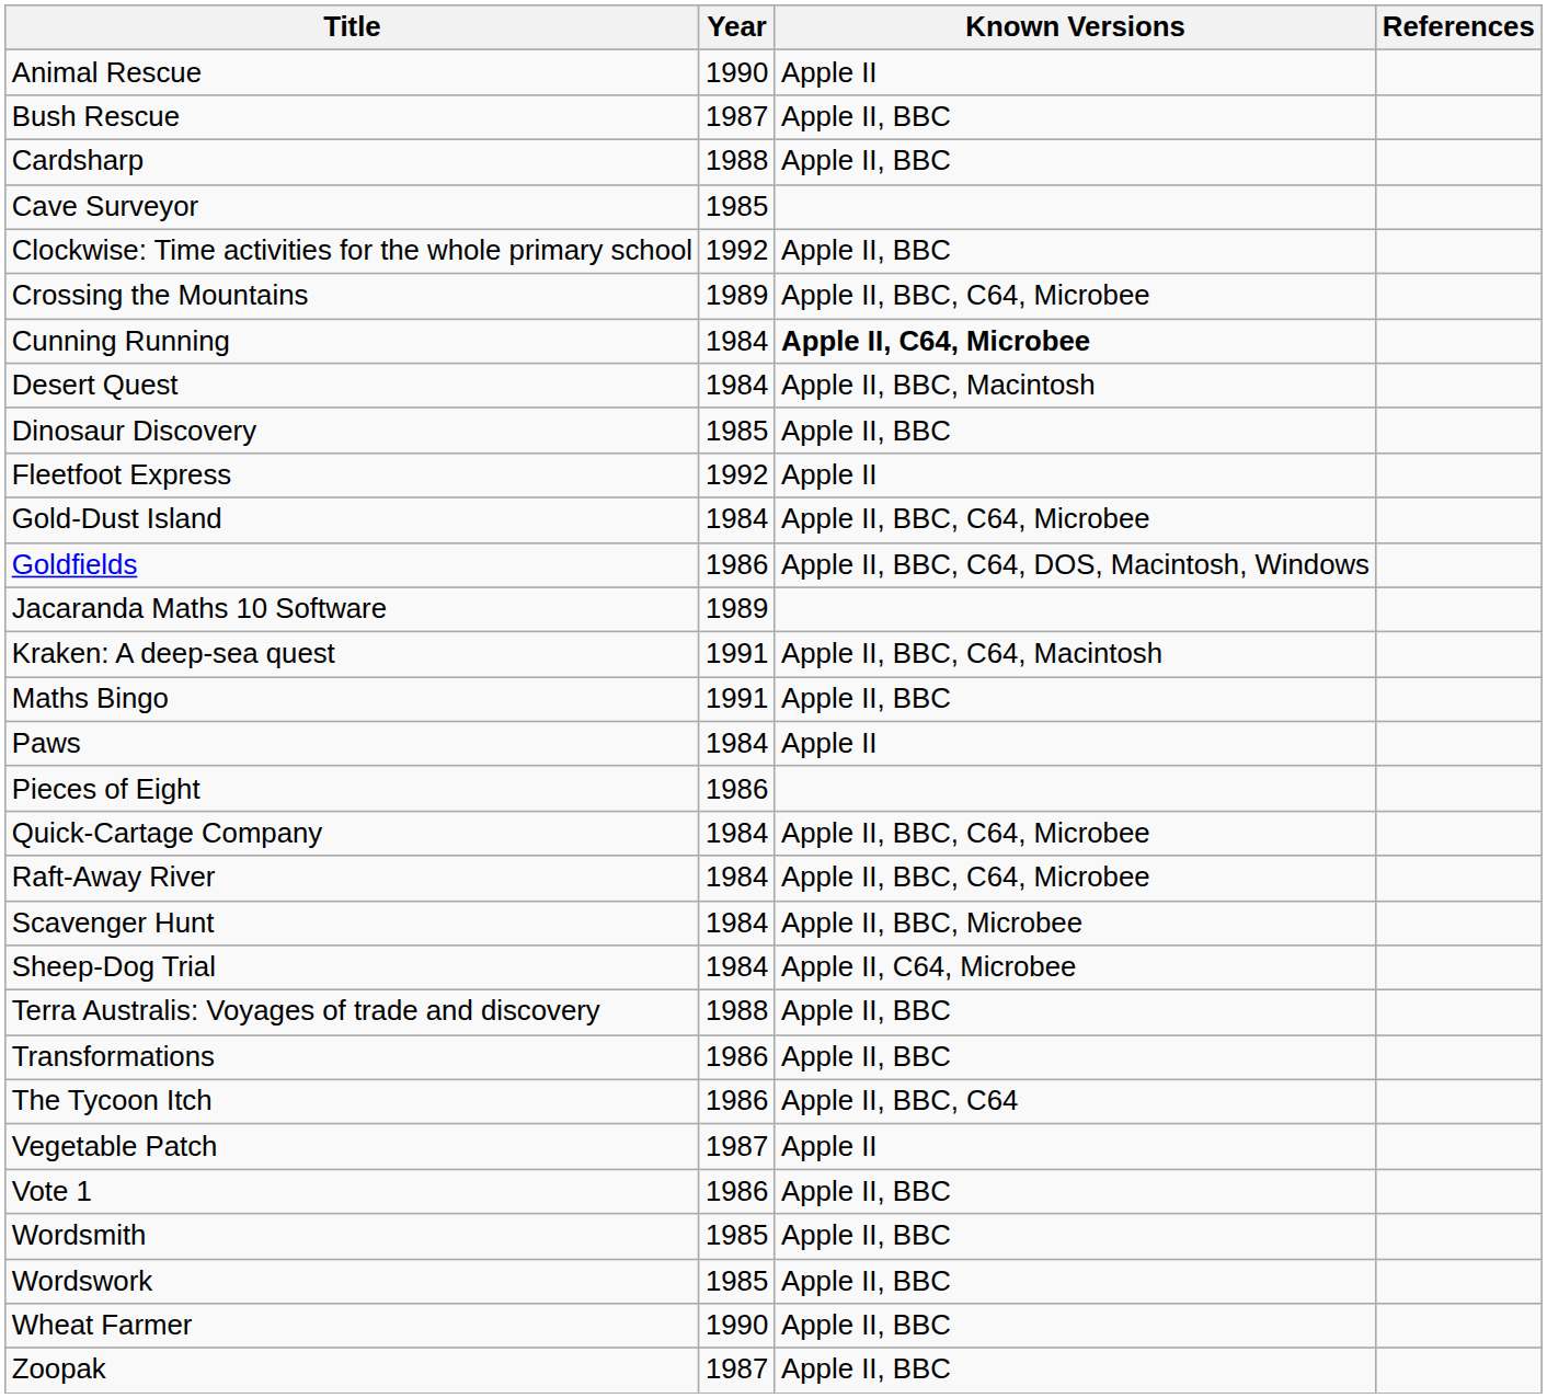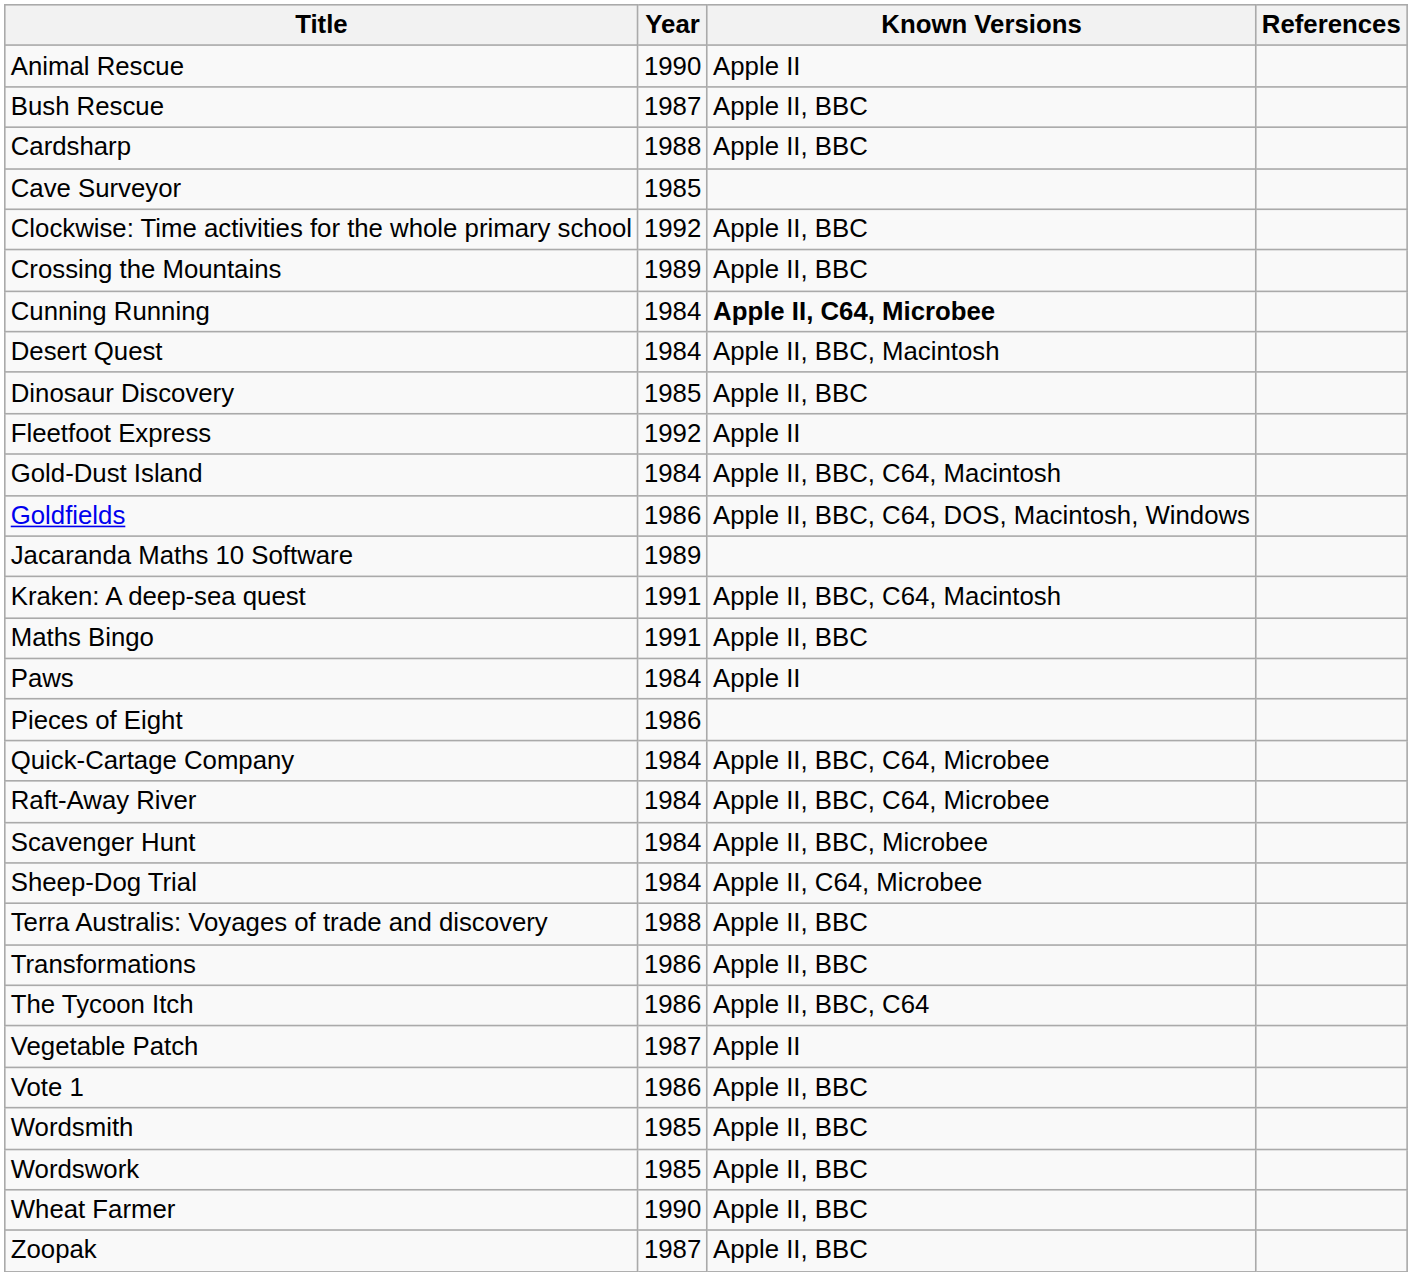Crossing the Mountains | Known Versions: Apple II, BBC, C64, Microbee -> Apple II, BBC
Gold-Dust Island | Known Versions: Apple II, BBC, C64, Microbee -> Apple II, BBC, C64, Macintosh
